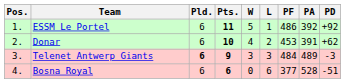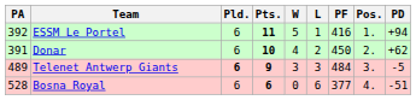columns swapped: Pos. <-> PA
ESSM Le Portel | PF: 486 -> 416
ESSM Le Portel | PD: +92 -> +94
Donar | PF: 453 -> 450
Telenet Antwerp Giants | PD: -3 -> -5
